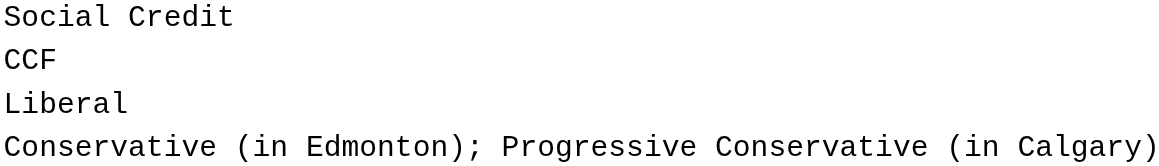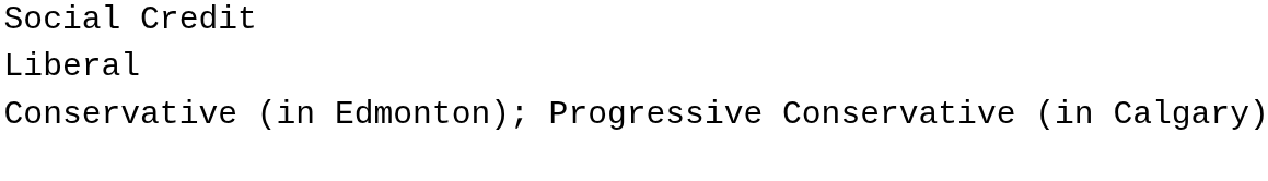- row: CCF
